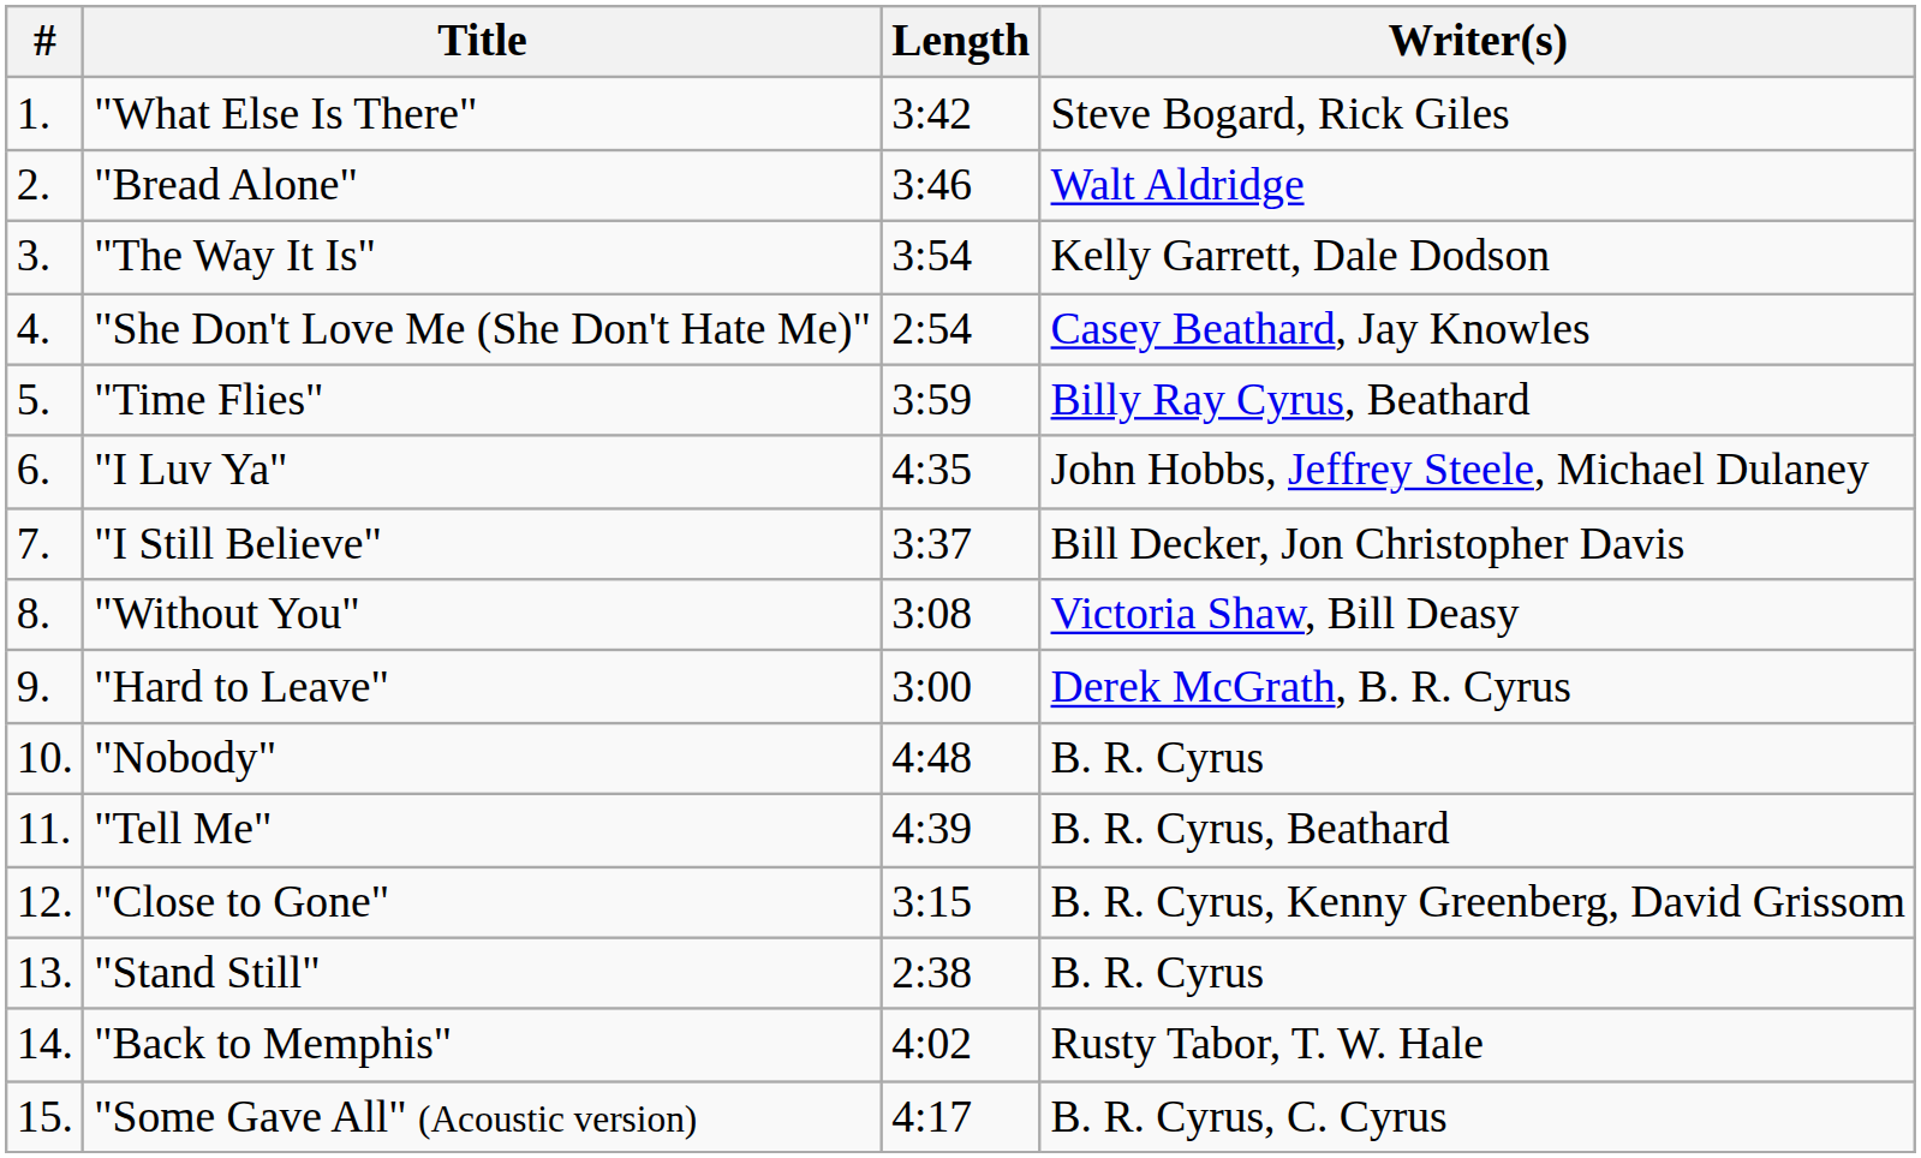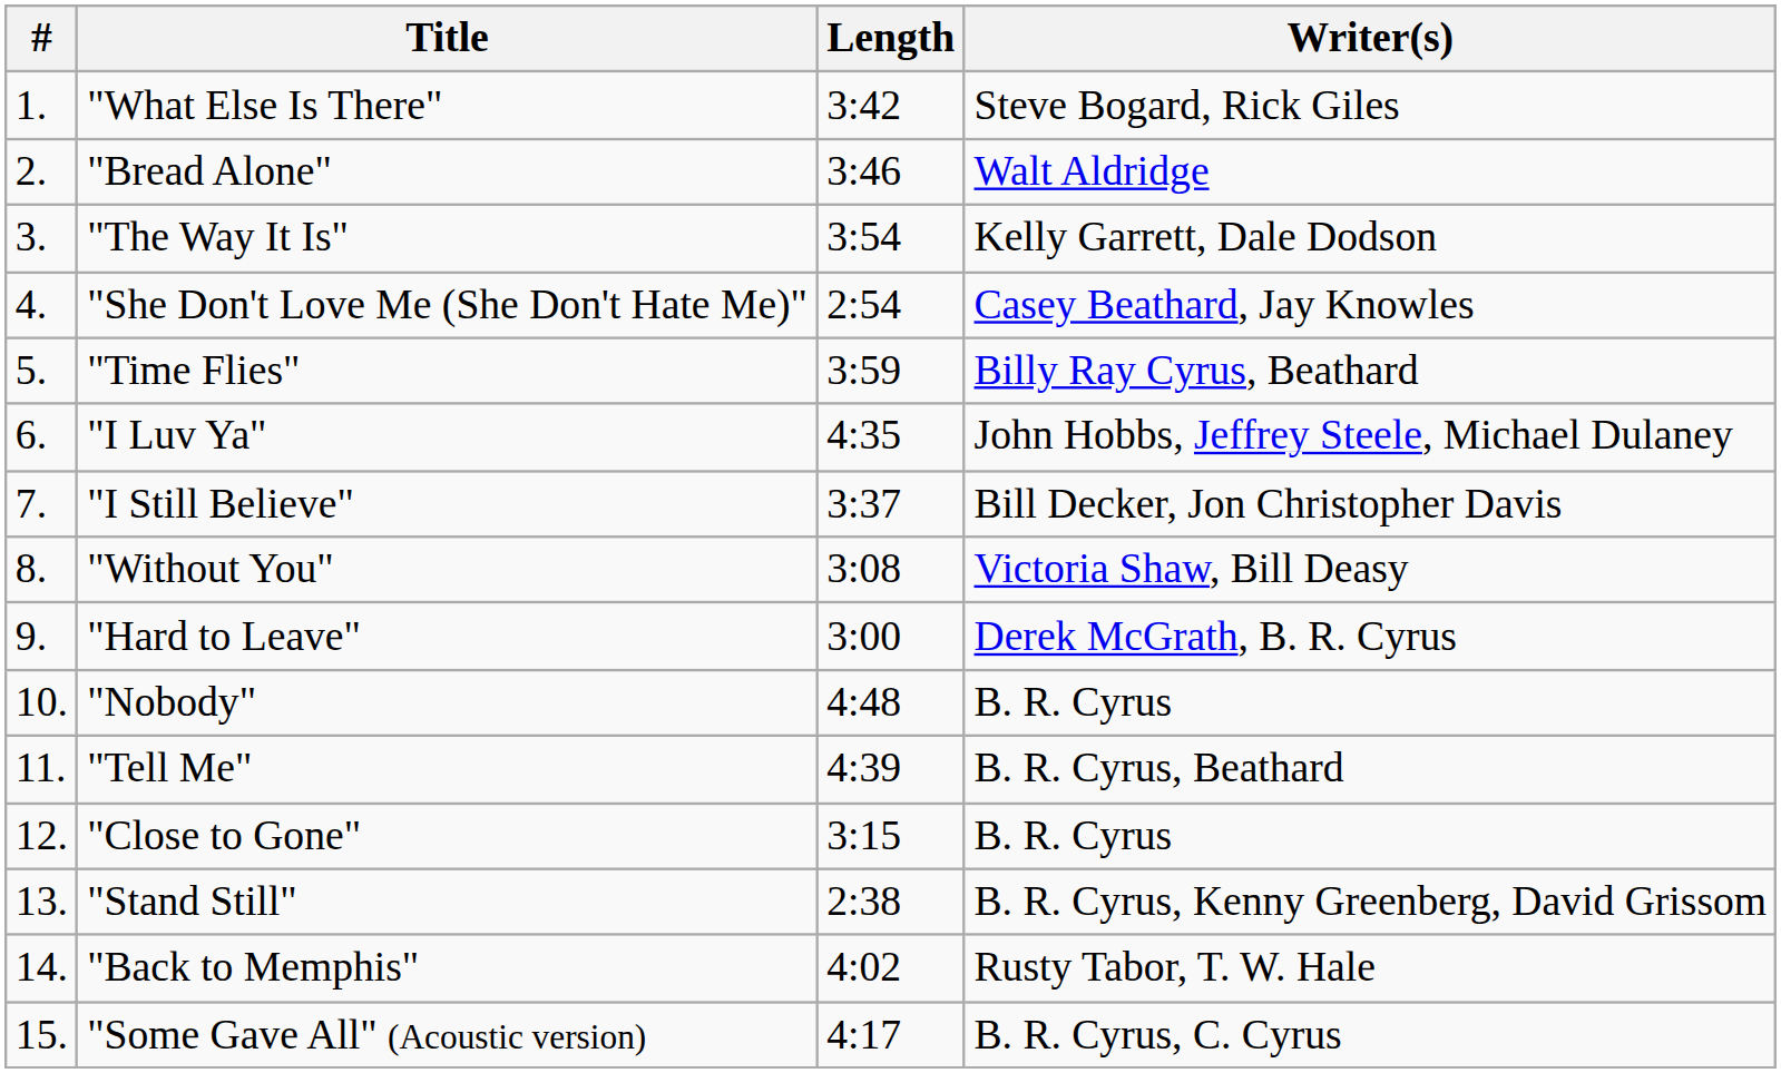"Close to Gone" | Writer(s): B. R. Cyrus, Kenny Greenberg, David Grissom -> B. R. Cyrus
"Stand Still" | Writer(s): B. R. Cyrus -> B. R. Cyrus, Kenny Greenberg, David Grissom
